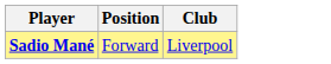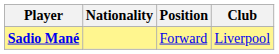+ column: Nationality
